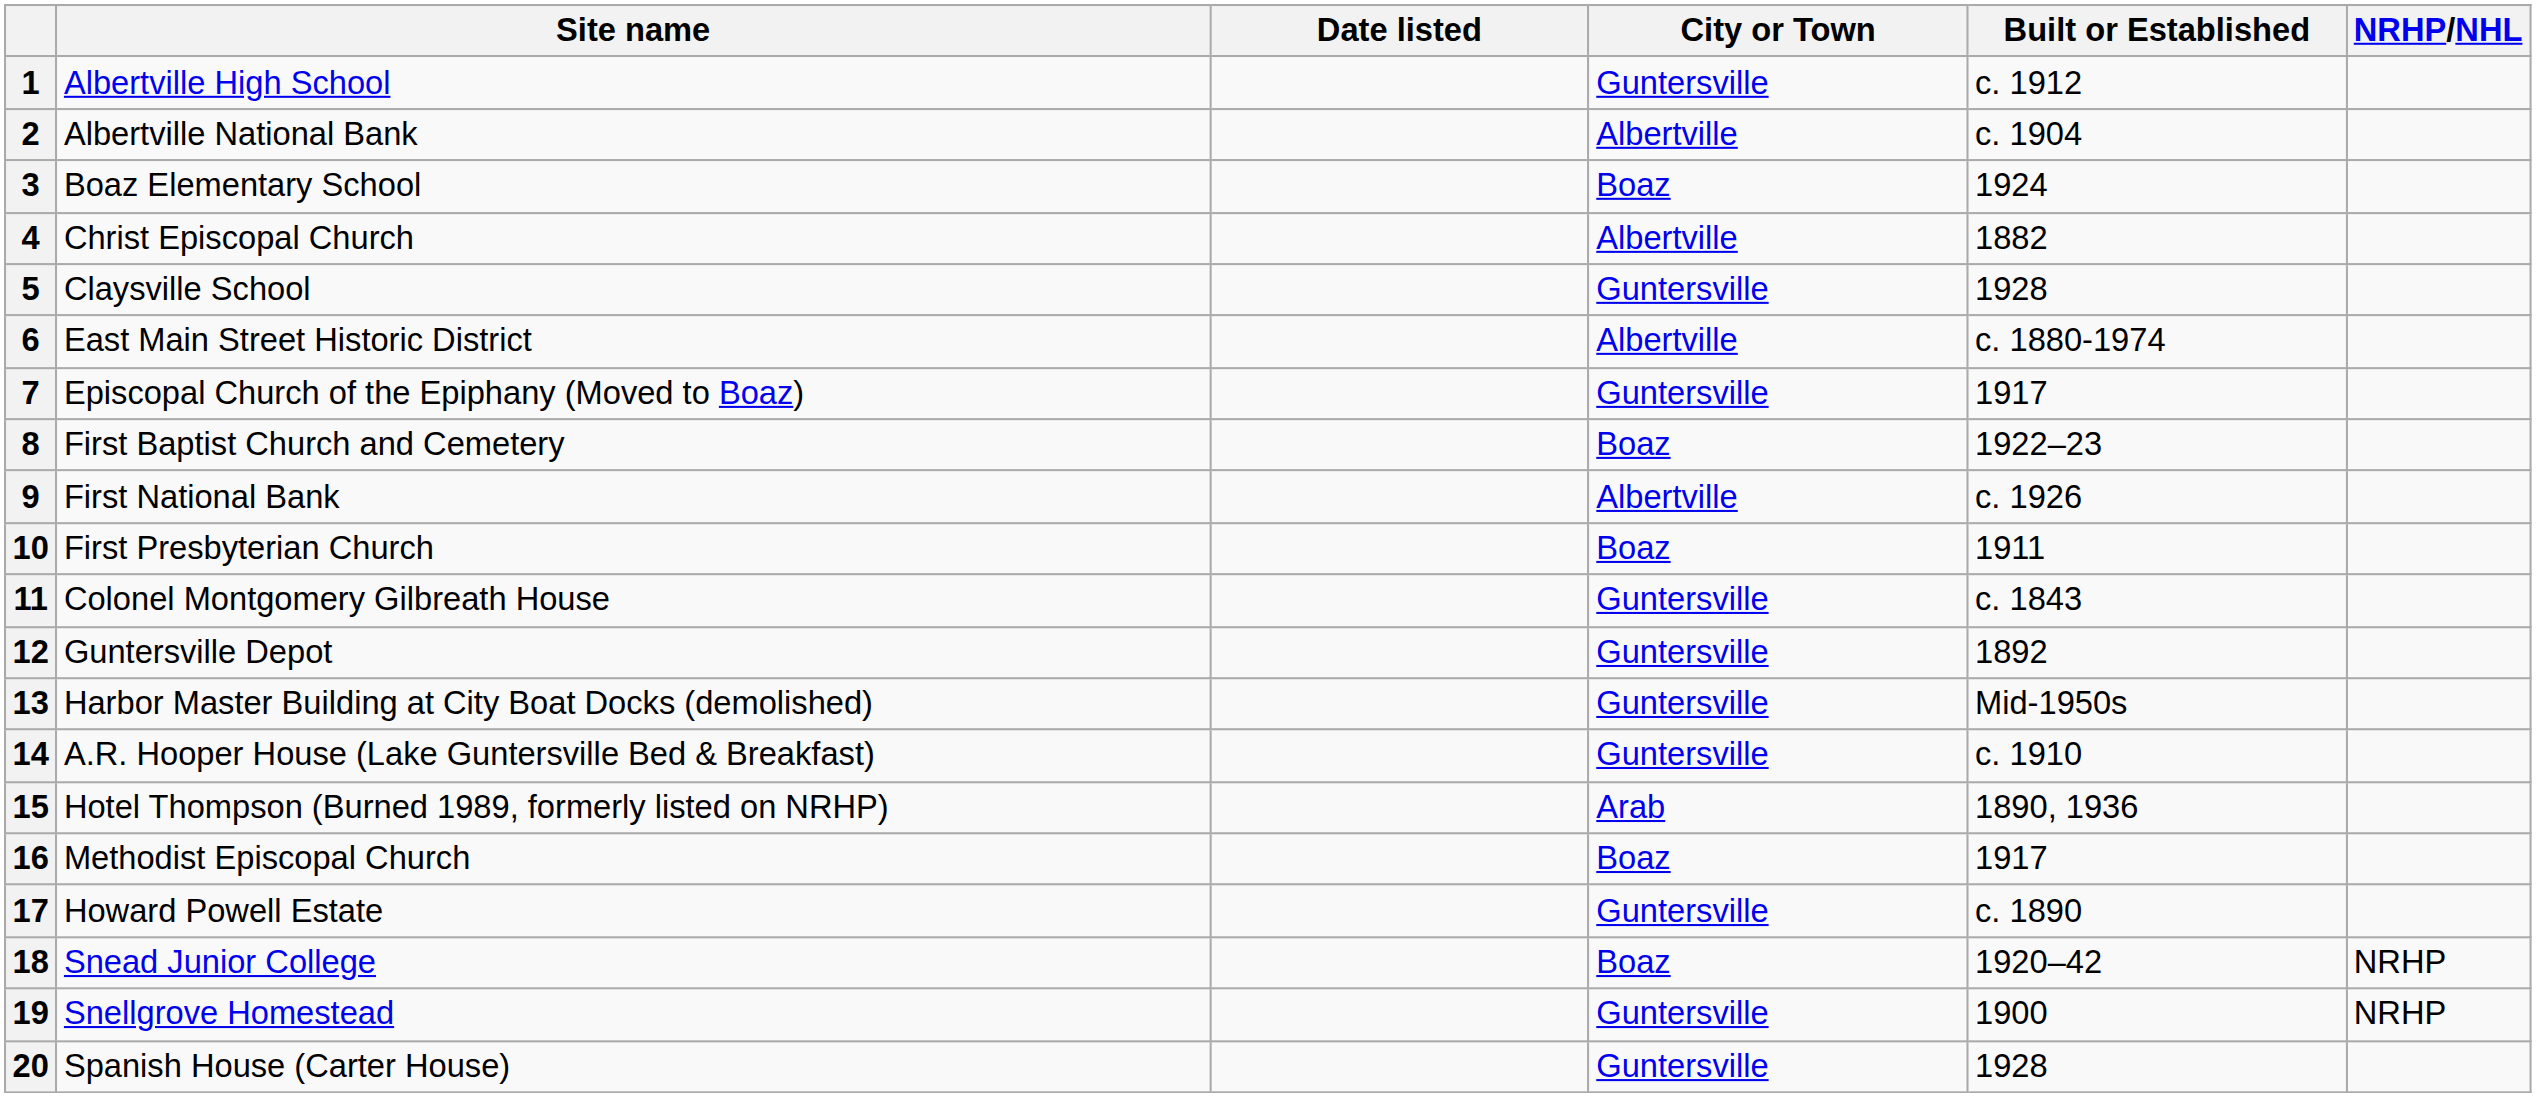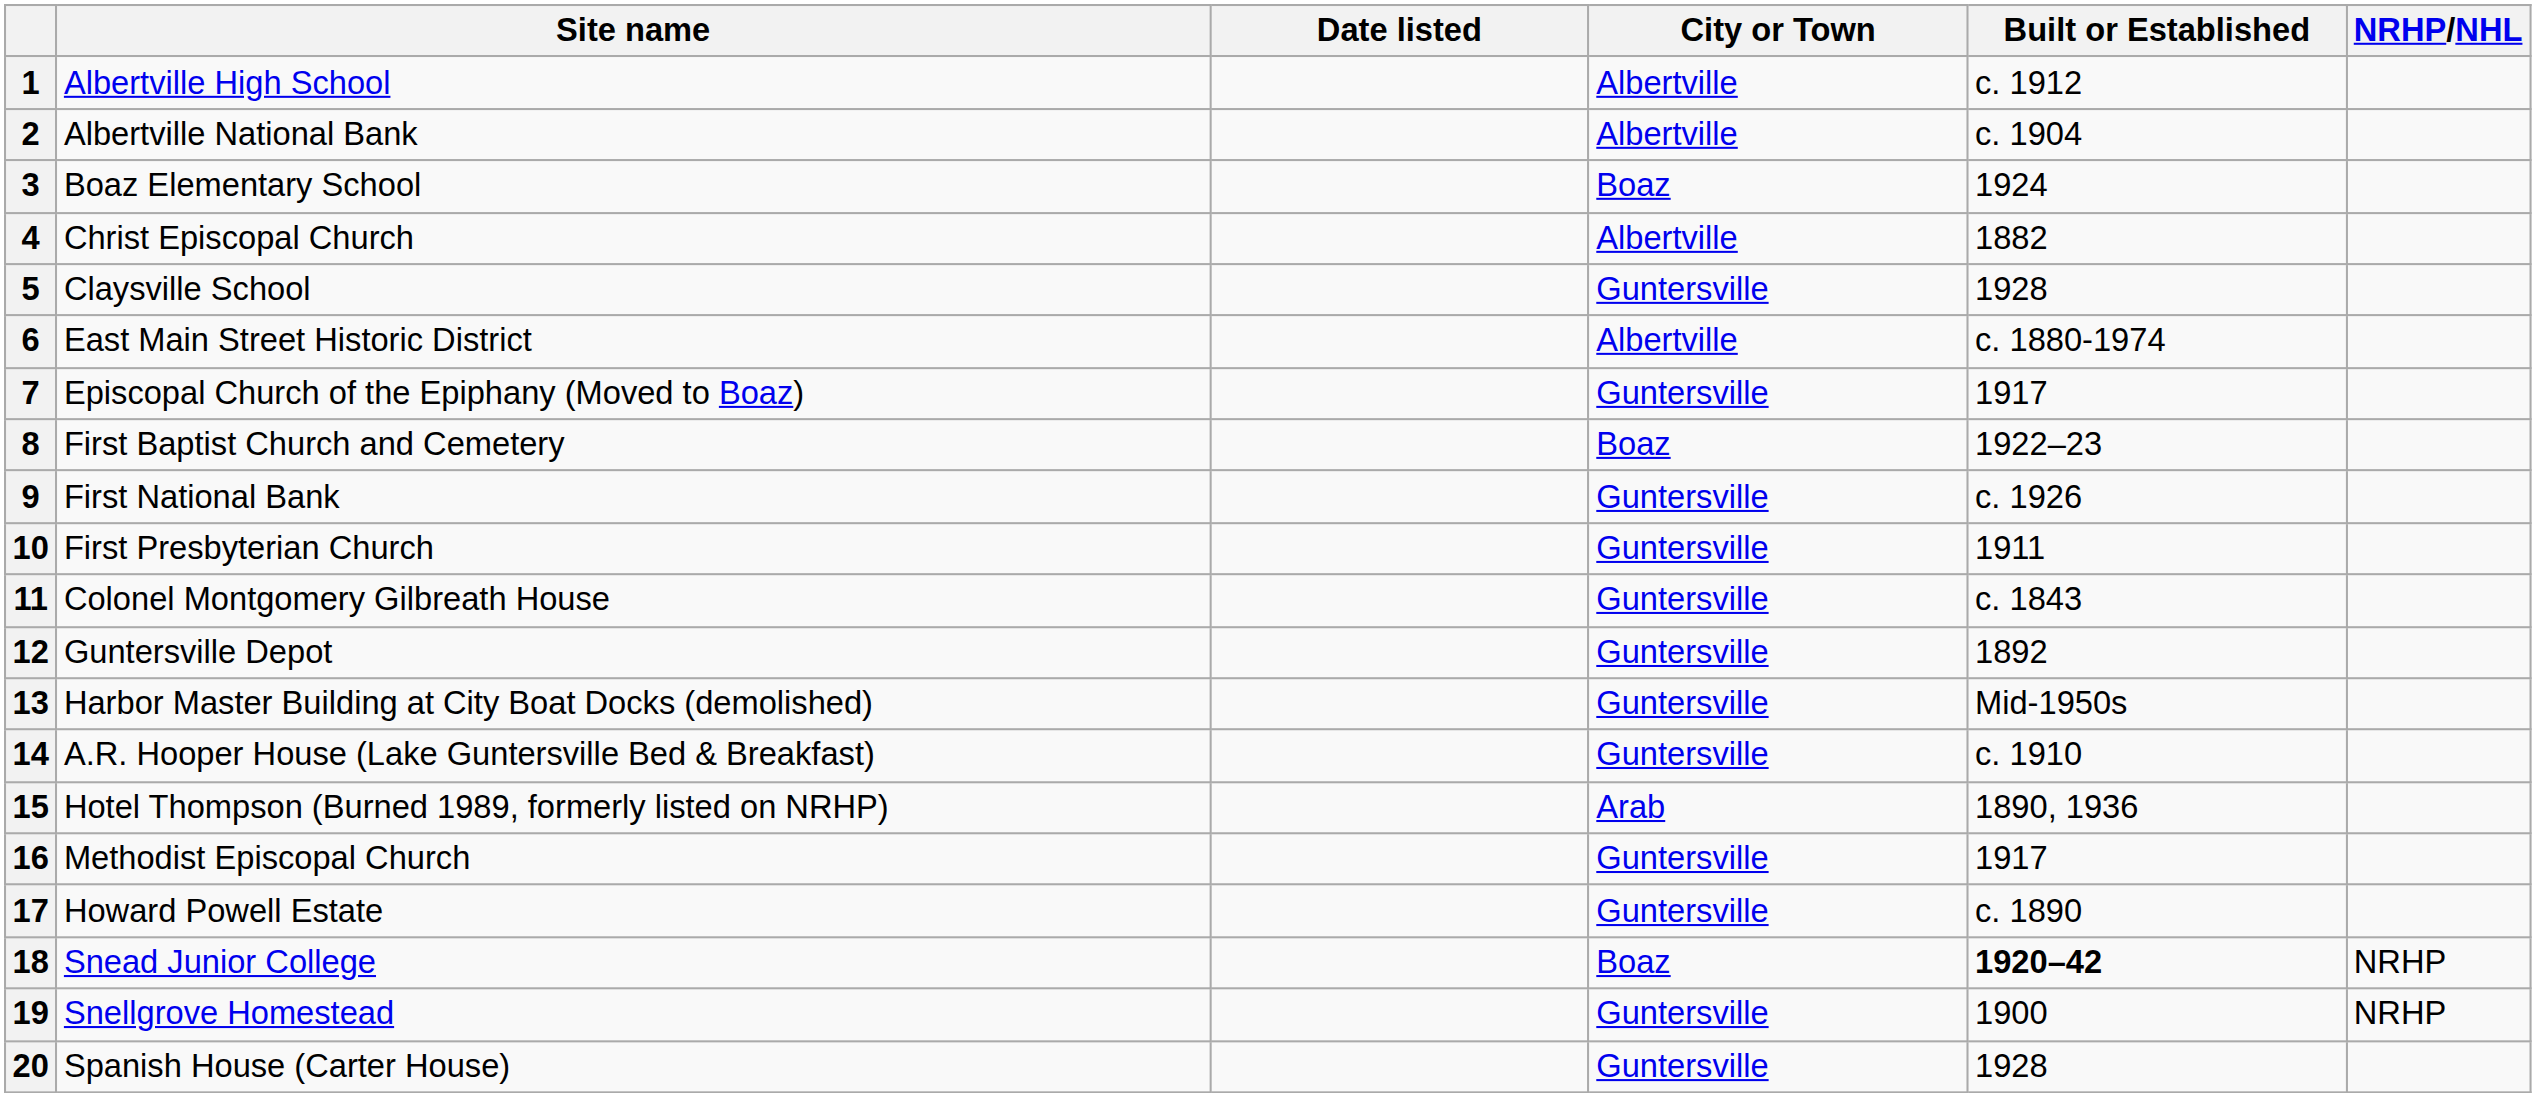1 | City or Town: Guntersville -> Albertville
9 | City or Town: Albertville -> Guntersville
10 | City or Town: Boaz -> Guntersville
16 | City or Town: Boaz -> Guntersville
18 | Built or Established: normal -> bold
